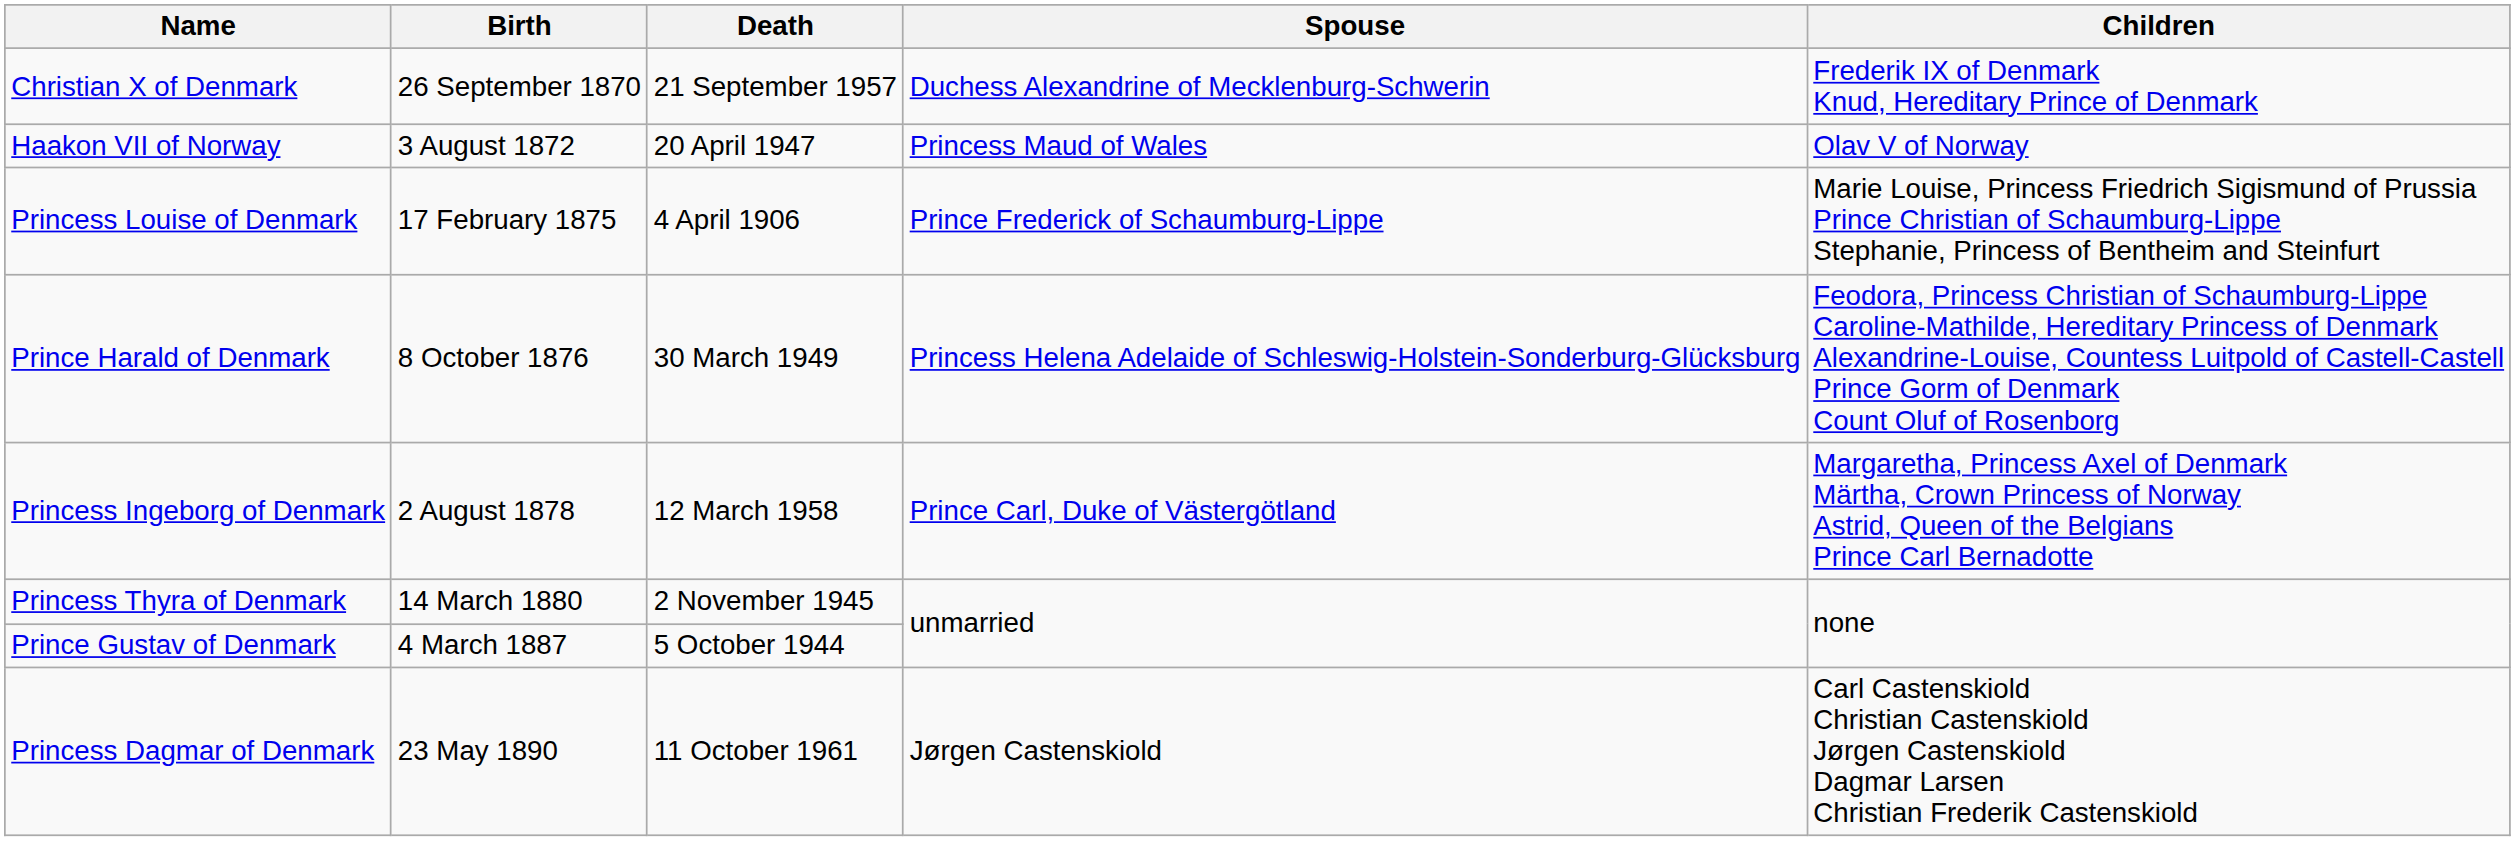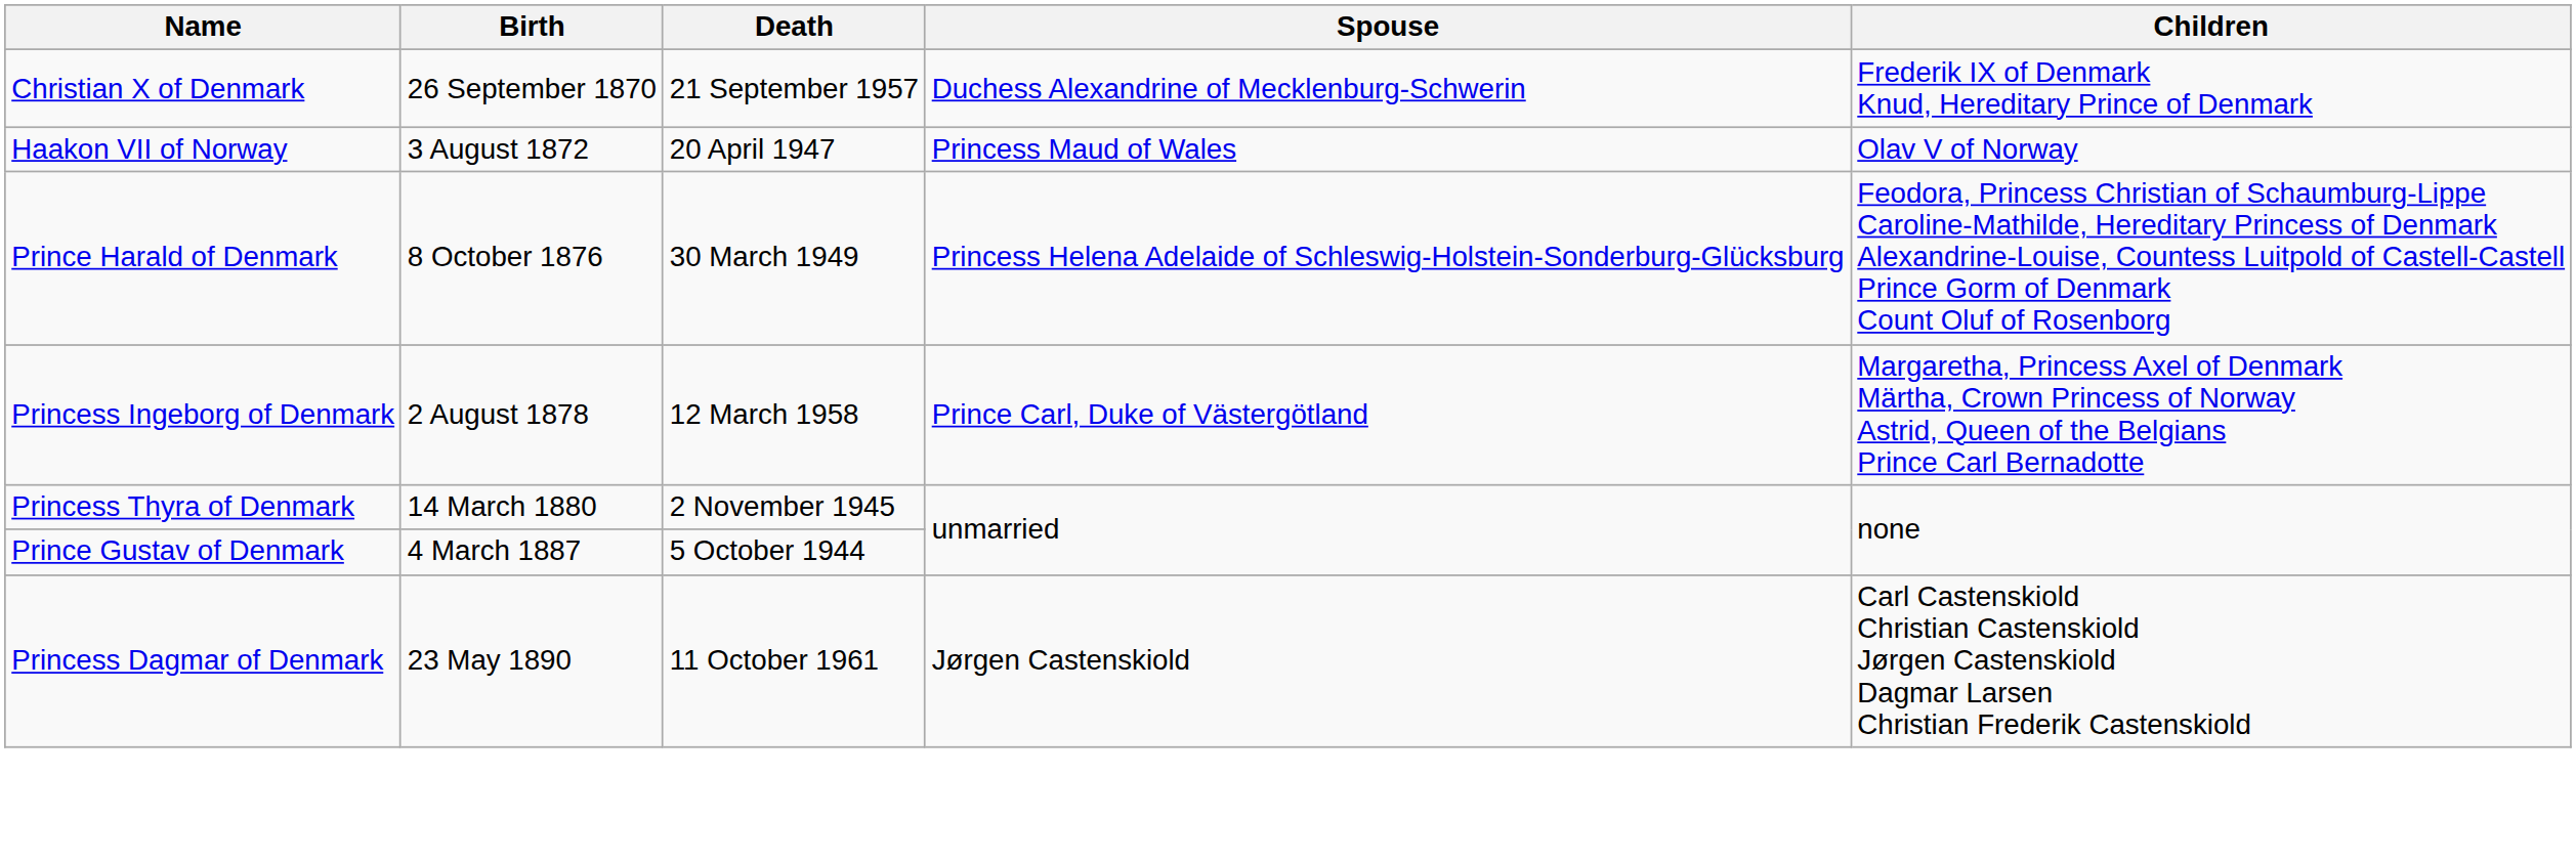- row: Princess Louise of Denmark | 17 February 1875 | 4 April 1906 | Prince Frederick of Schaumburg-Lippe | Marie Louise, Princess Friedrich Sigismund of Prussia Prince Christian of Schaumburg-Lippe Stephanie, Princess of Bentheim and Steinfurt
